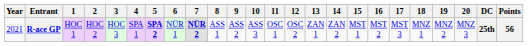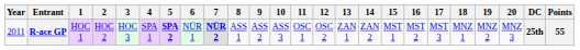R-ace GP | Year: 2021 -> 2011
R-ace GP | Points: 56 -> 55
